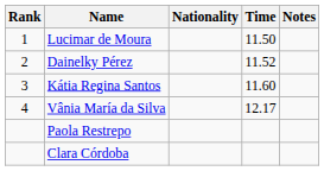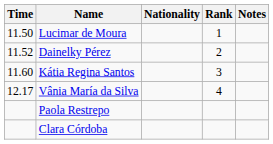columns swapped: Rank <-> Time
